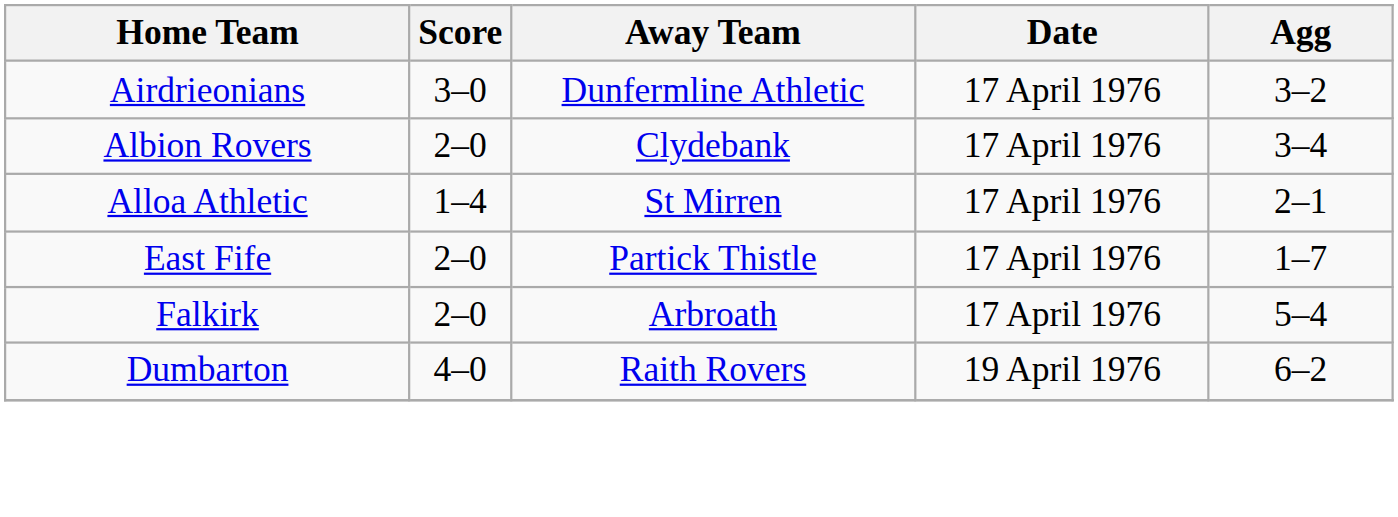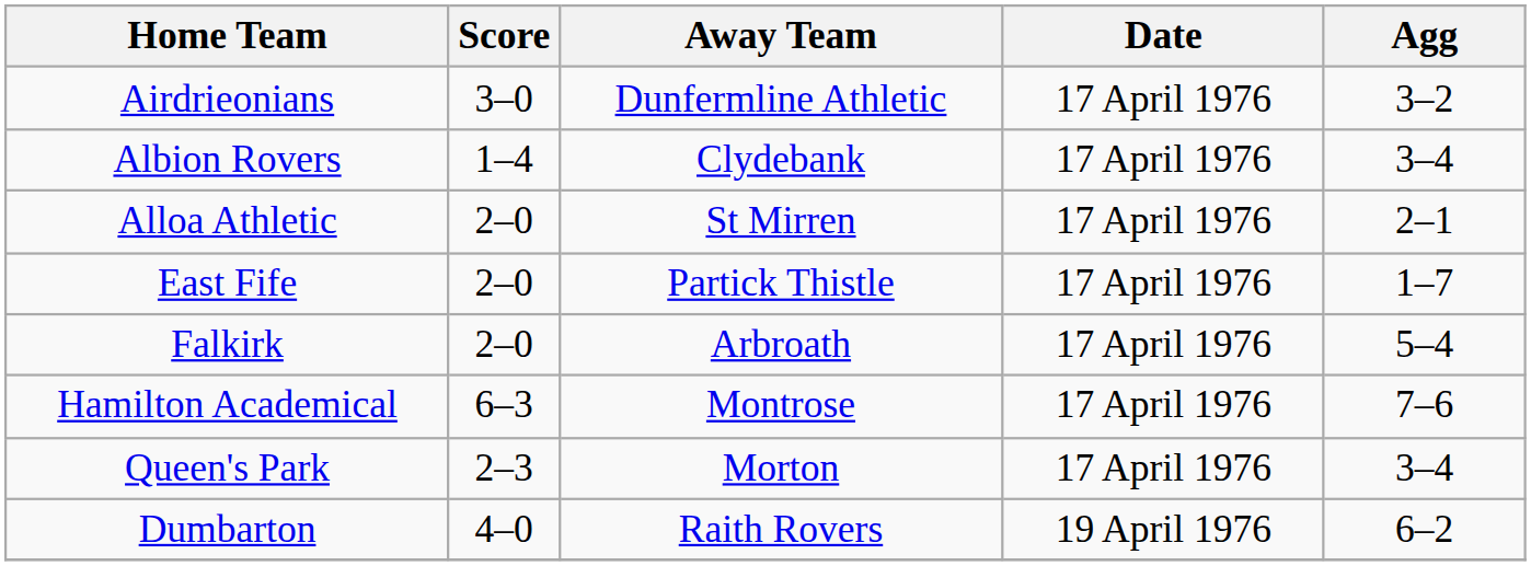Albion Rovers | Score: 2–0 -> 1–4
Alloa Athletic | Score: 1–4 -> 2–0
+ row: Hamilton Academical | 6–3 | Montrose | 17 April 1976 | 7–6
+ row: Queen's Park | 2–3 | Morton | 17 April 1976 | 3–4
